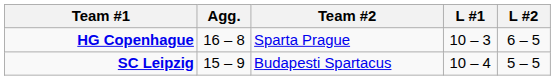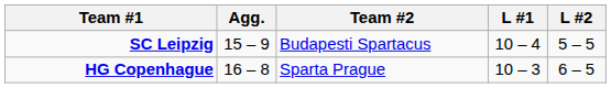rows swapped: HG Copenhague <-> SC Leipzig
